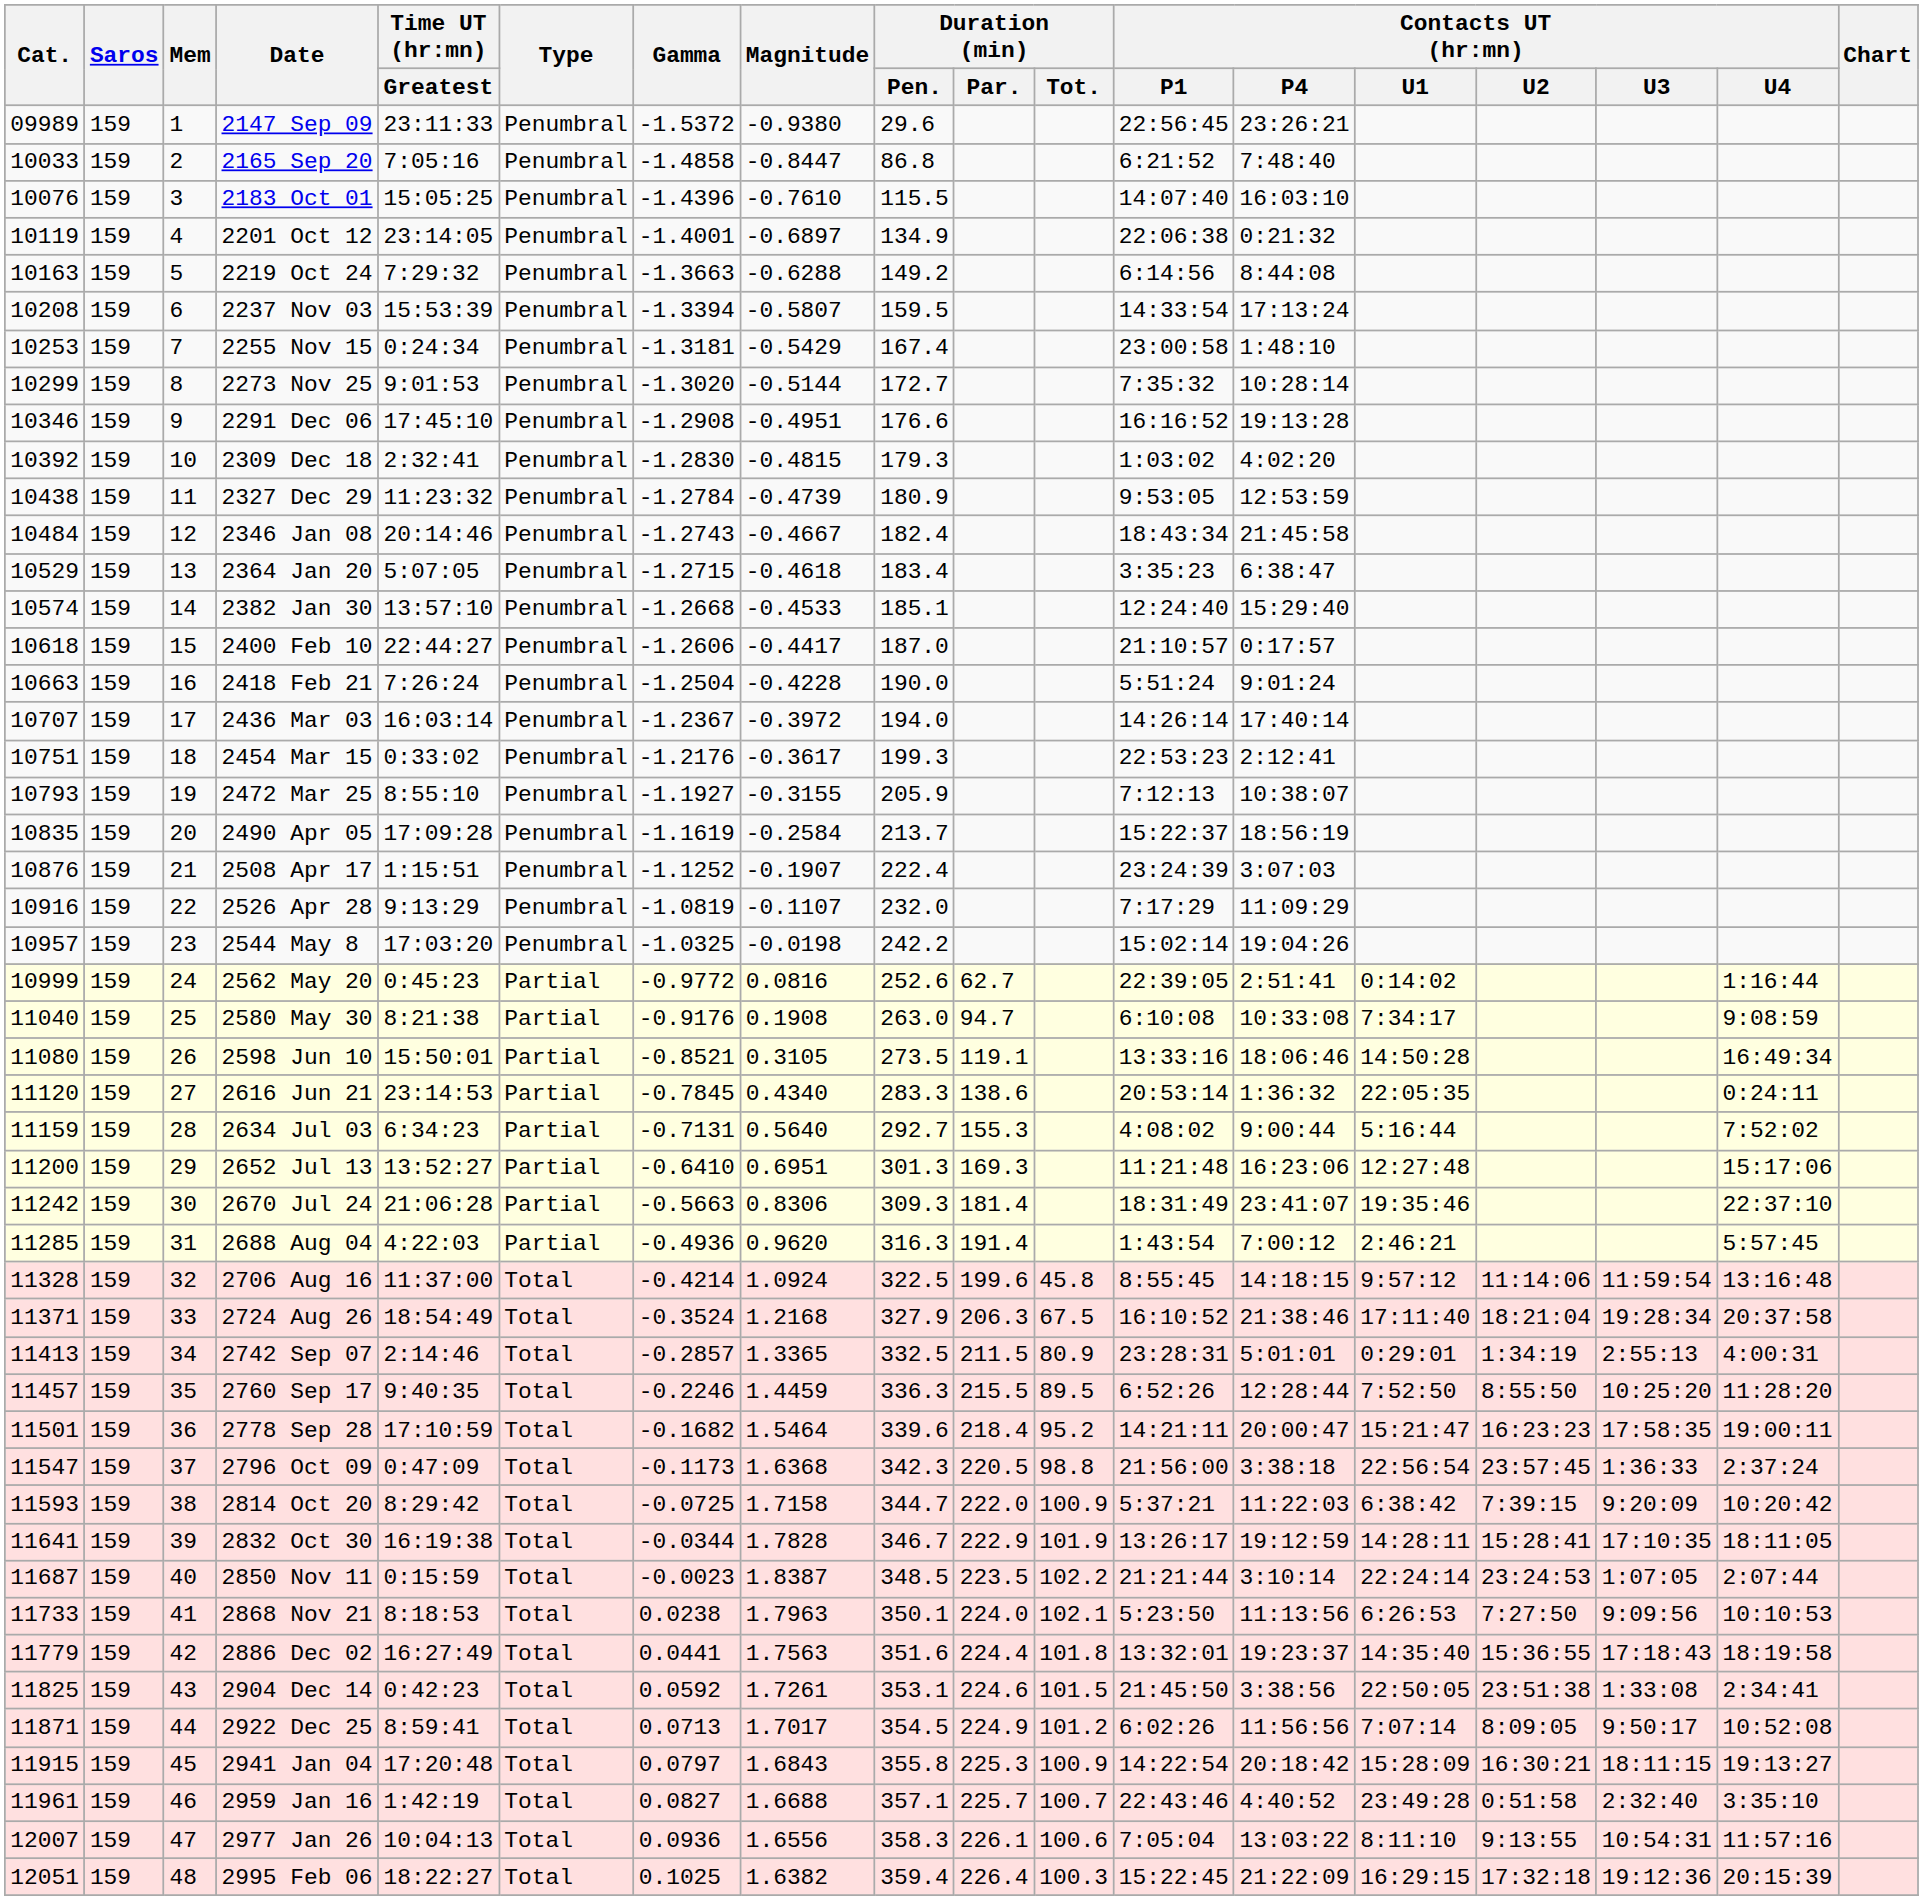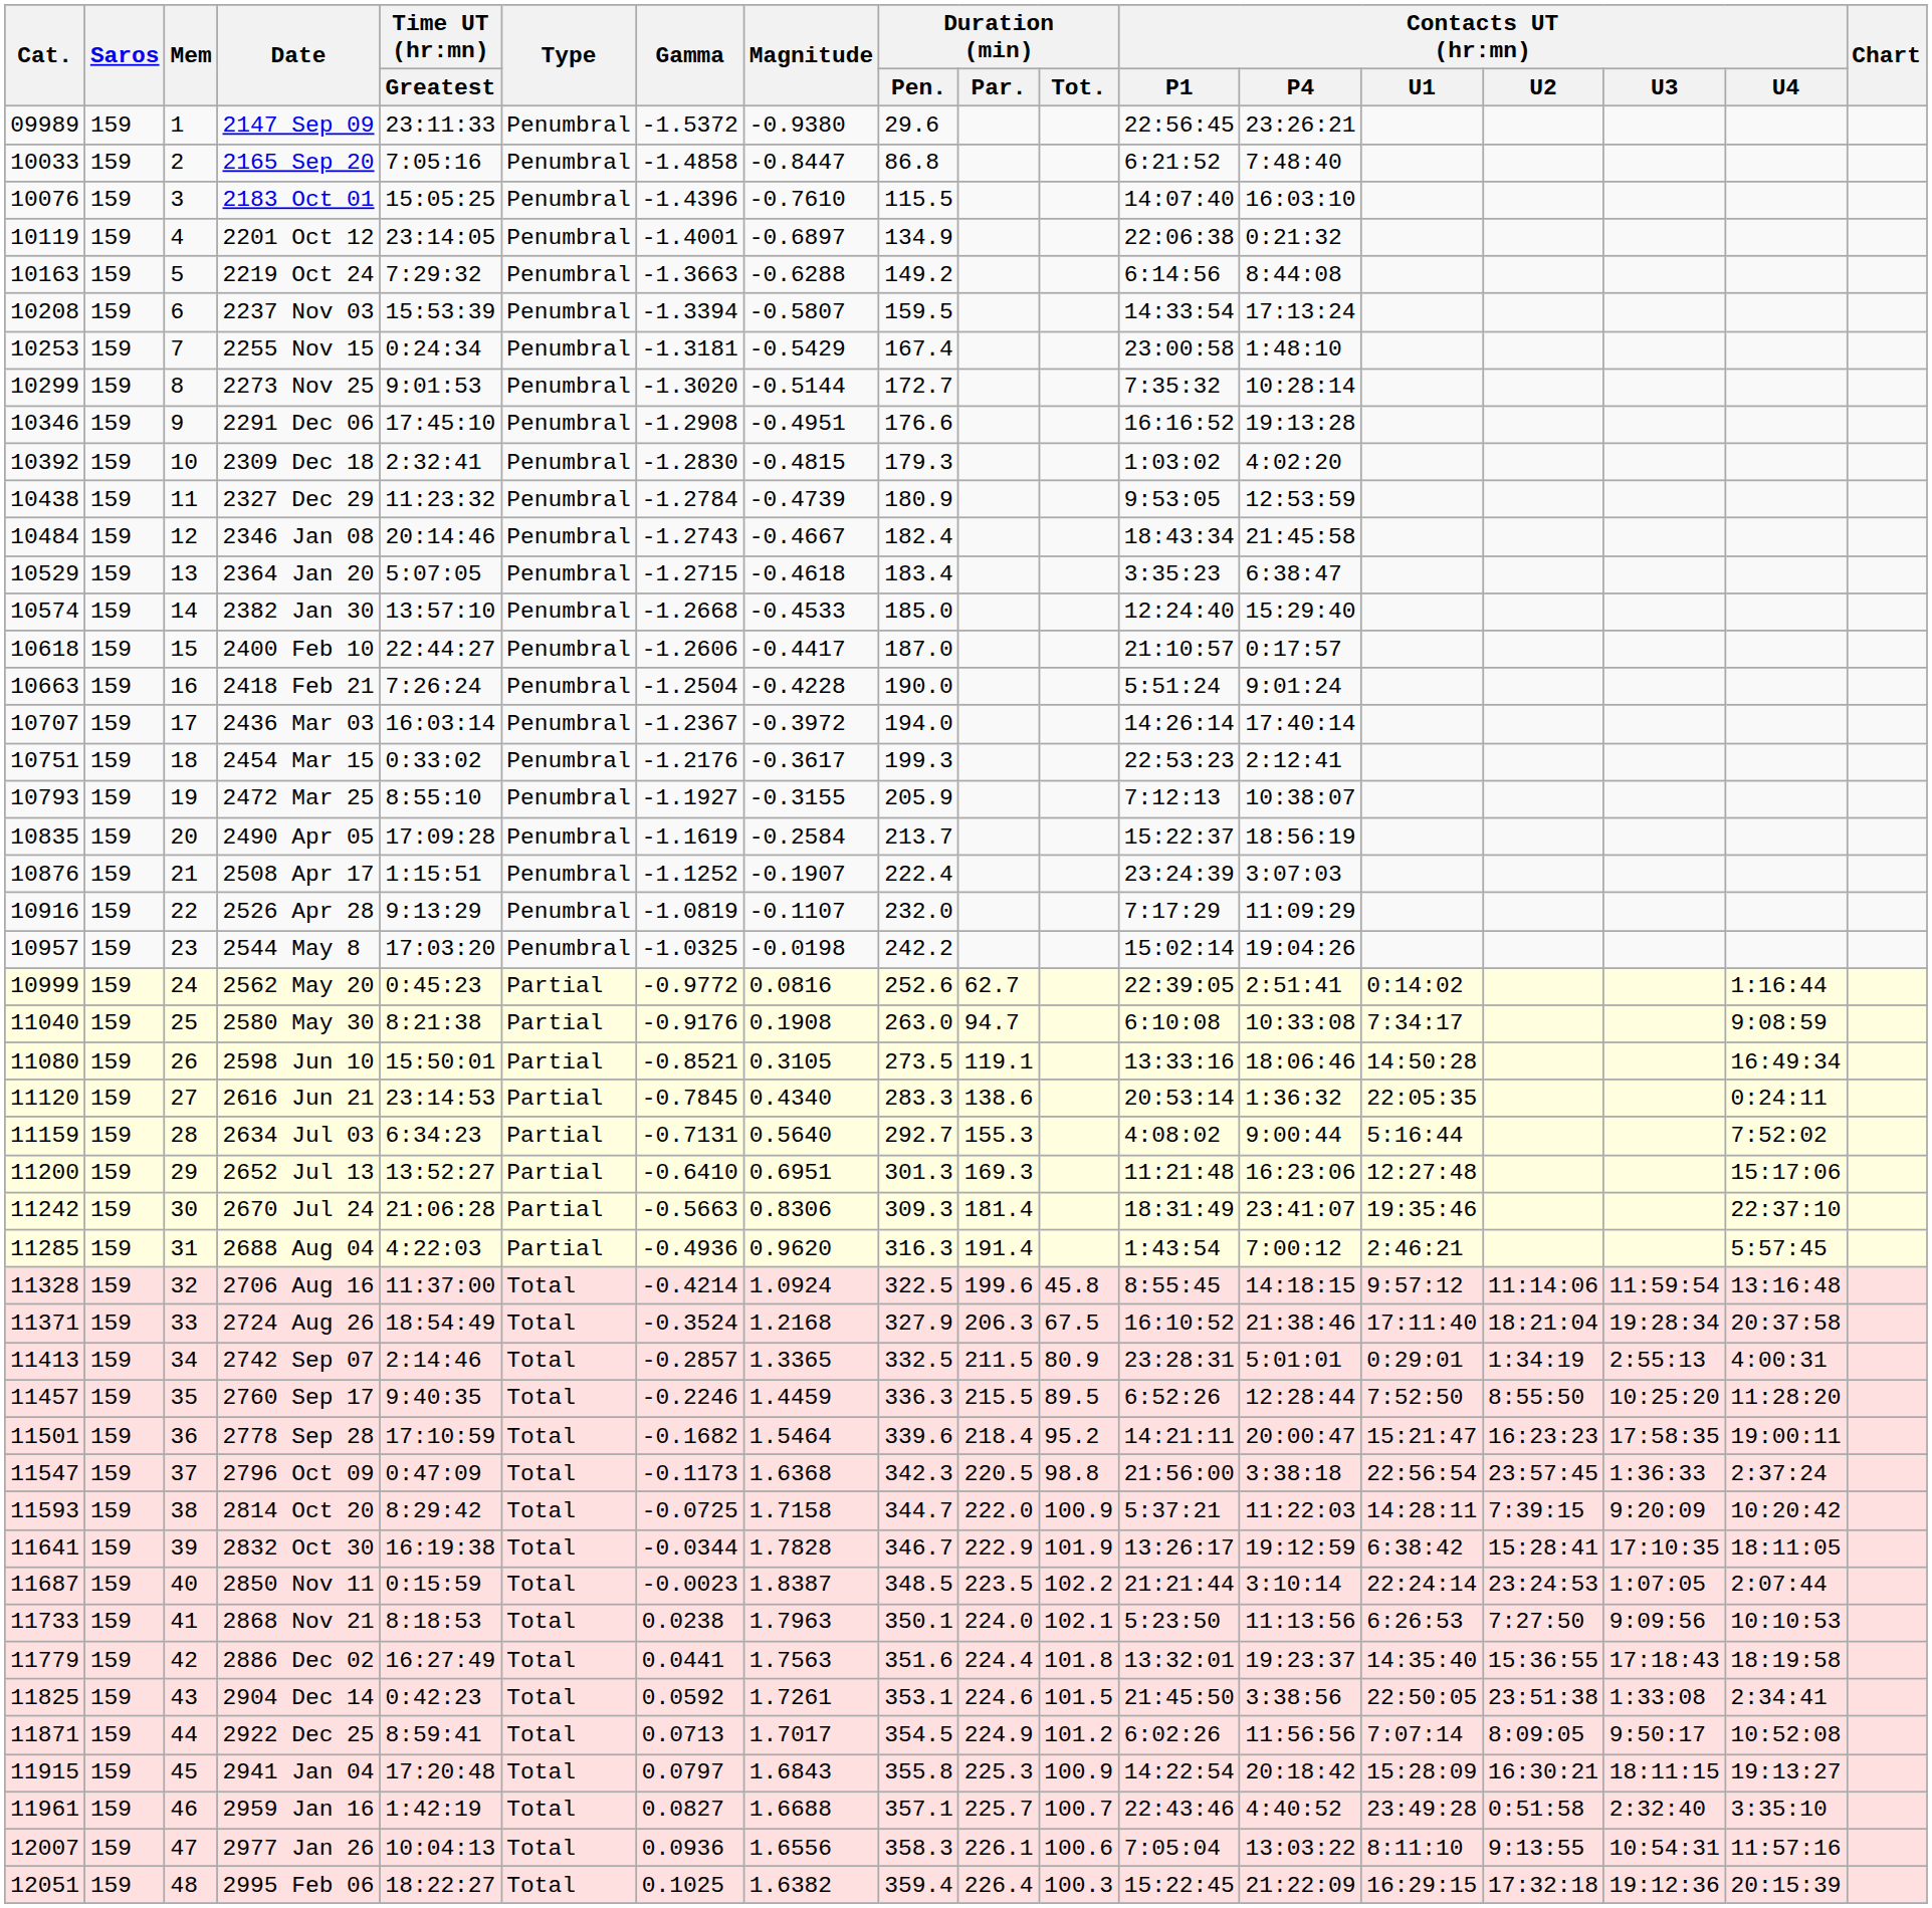2382 Jan 30 | Duration (min) / Pen.: 185.1 -> 185.0
2814 Oct 20 | Contacts UT (hr:mn) / U1: 6:38:42 -> 14:28:11
2832 Oct 30 | Contacts UT (hr:mn) / U1: 14:28:11 -> 6:38:42
